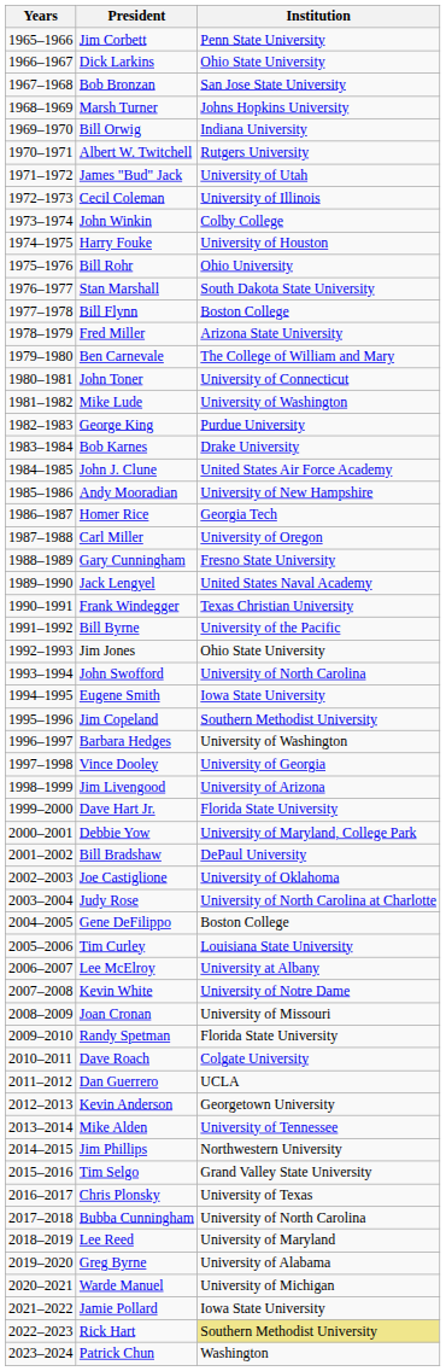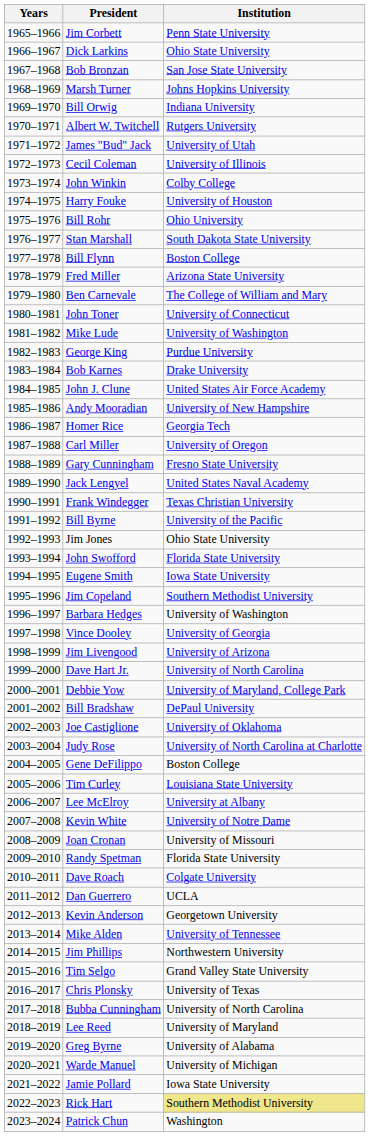John Swofford | Institution: University of North Carolina -> Florida State University
Dave Hart Jr. | Institution: Florida State University -> University of North Carolina
